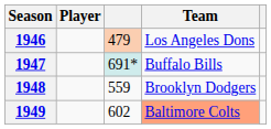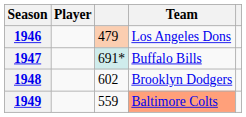1948 | column 3: 559 -> 602
1949 | column 3: 602 -> 559
